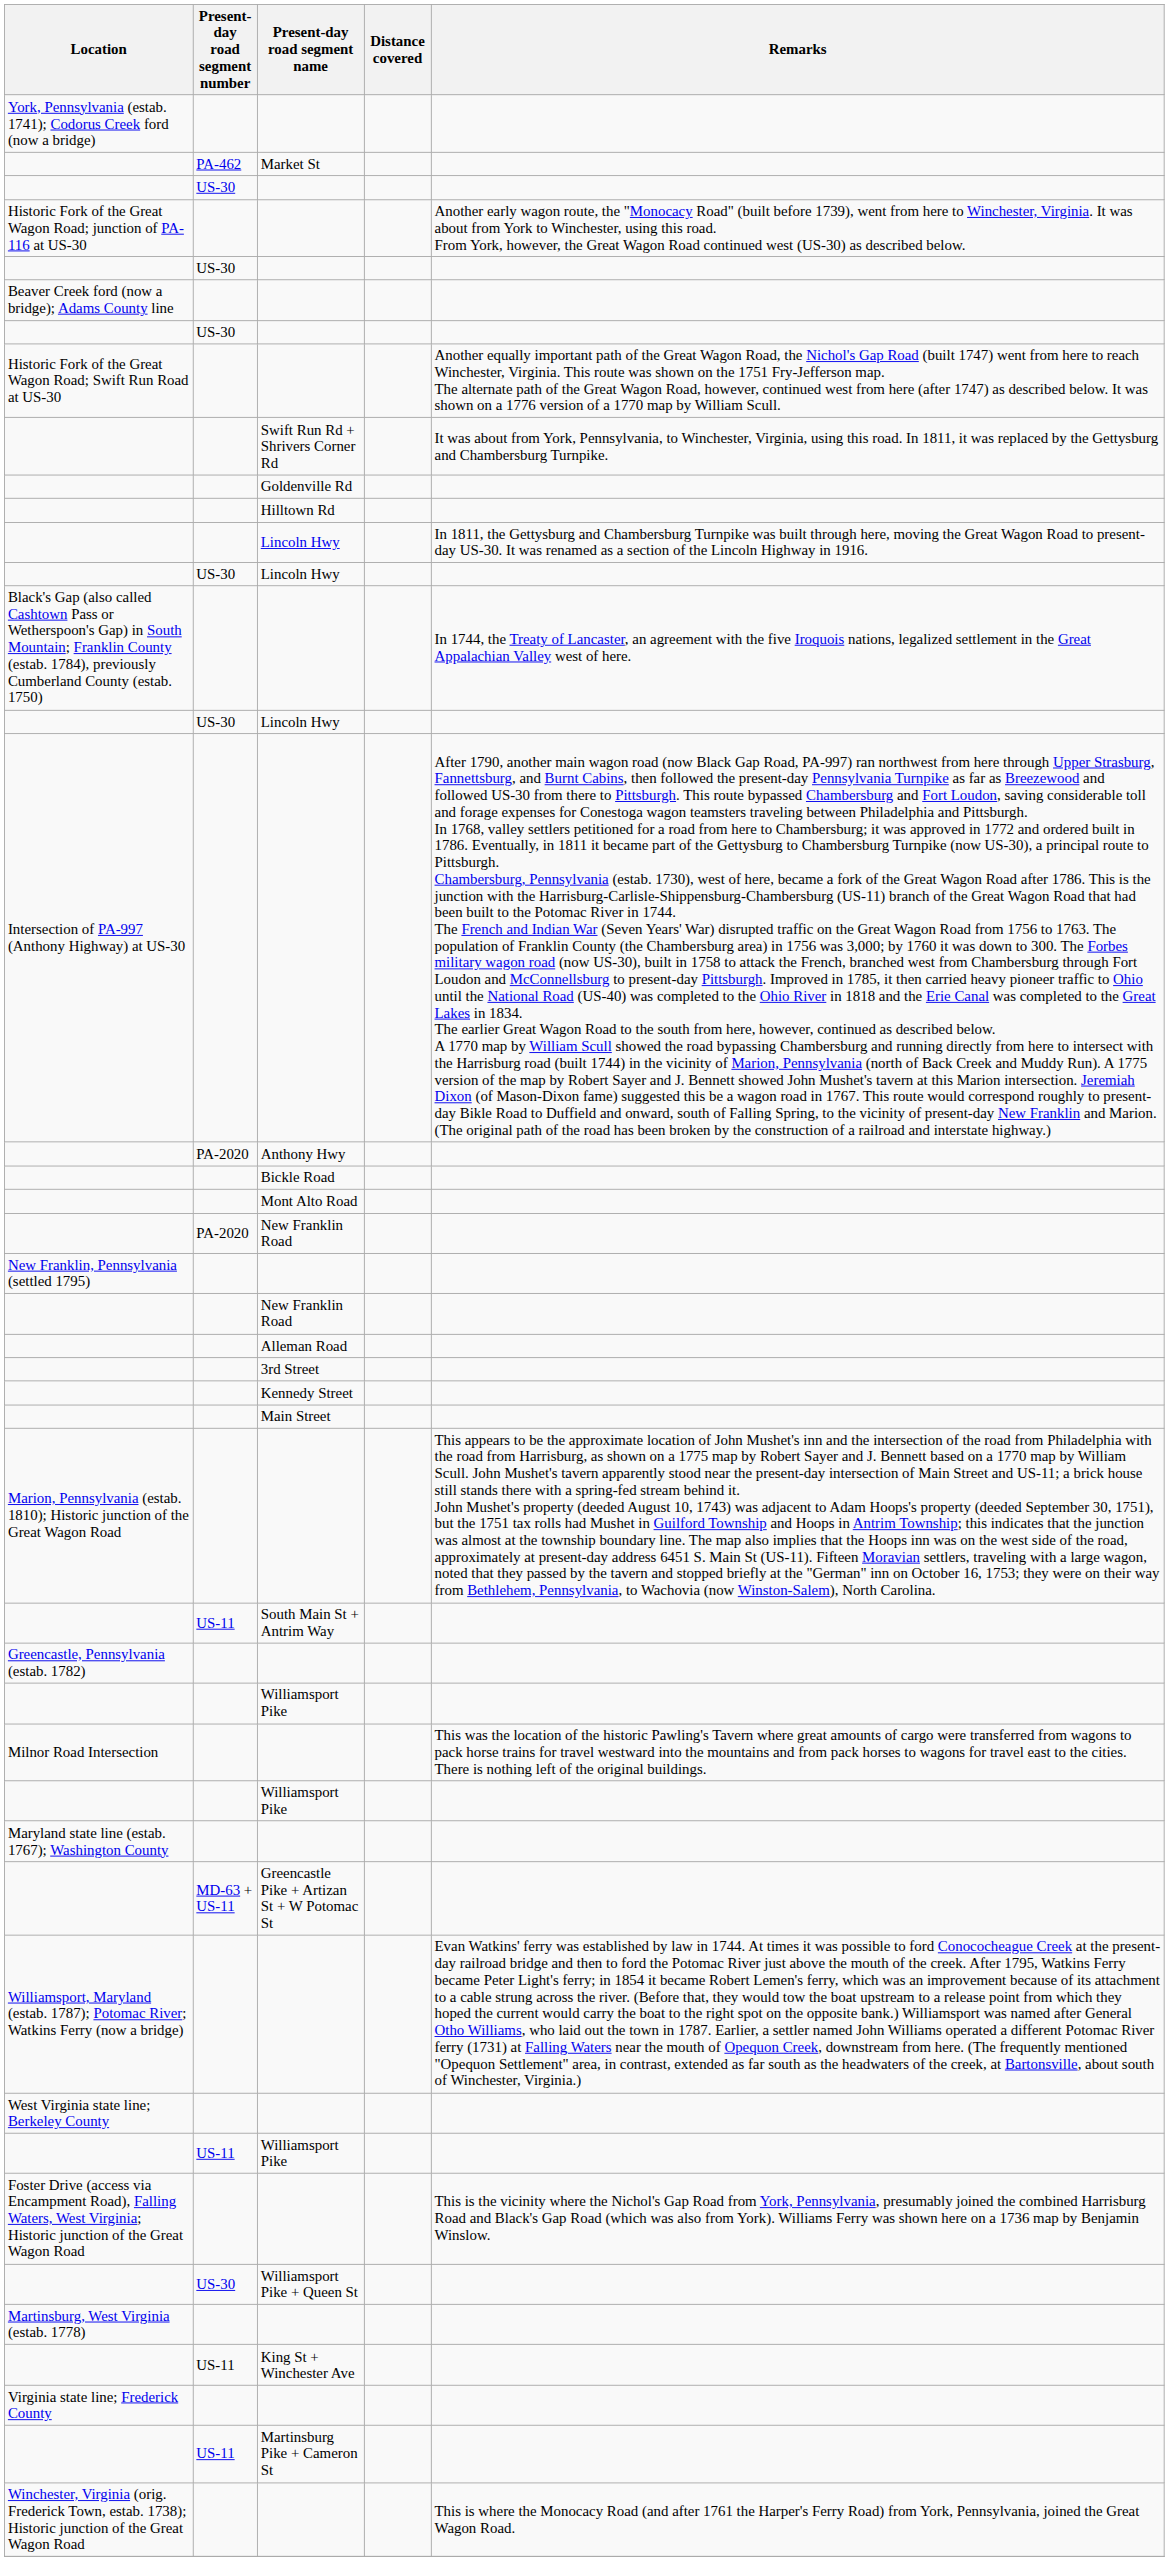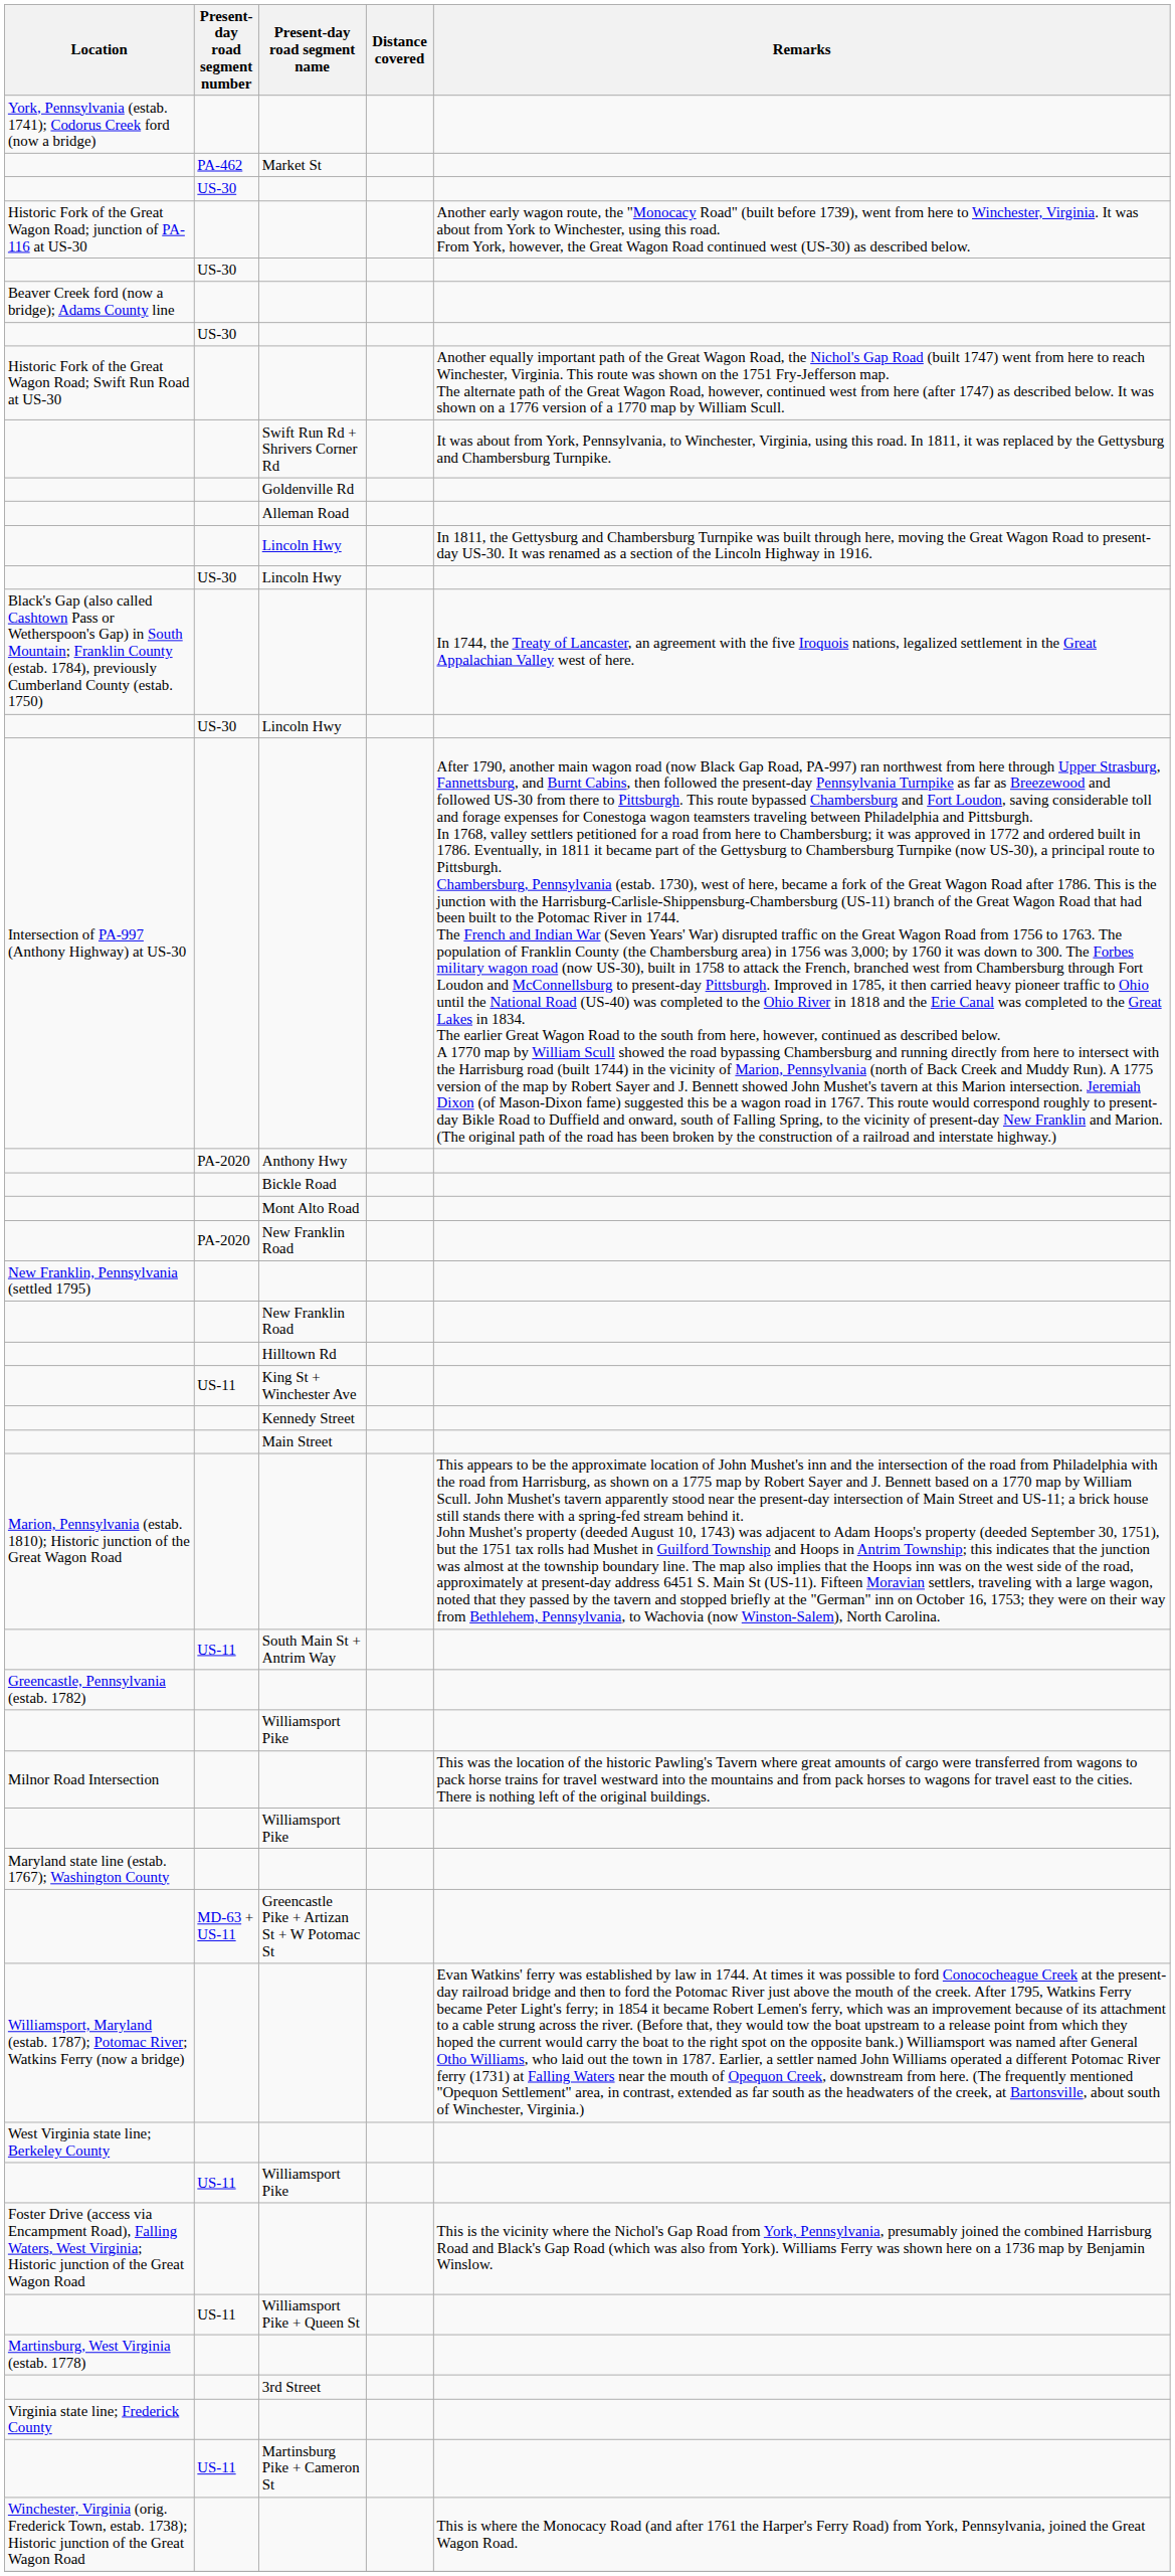rows swapped: Hilltown Rd <-> Alleman Road
rows swapped: 3rd Street <-> King St + Winchester Ave
Williamsport Pike + Queen St | Present-day road segment number: US-30 -> US-11
